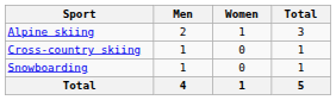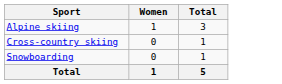- column: Men | 2 | 1 | 1 | 4
